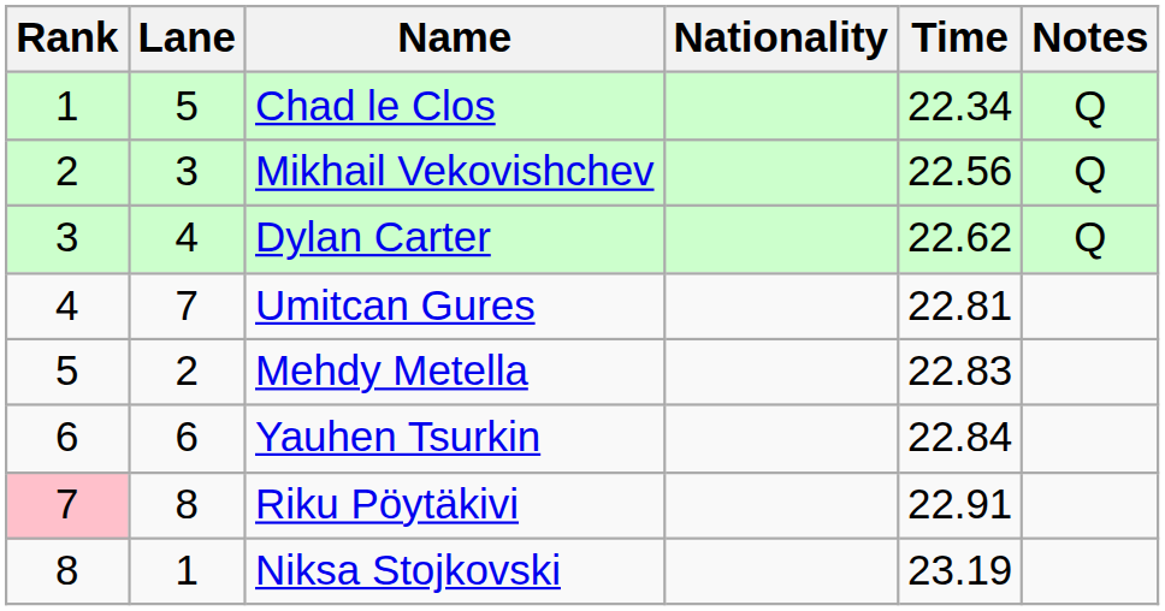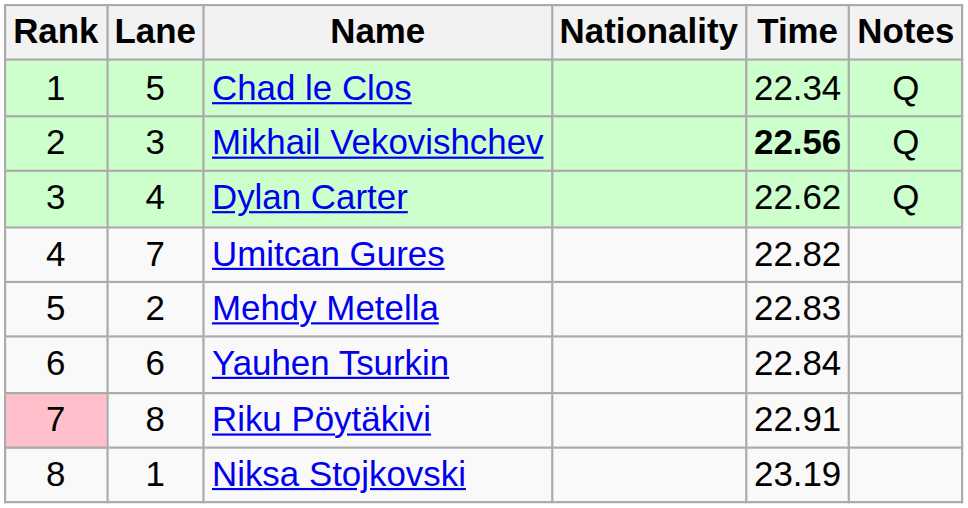Mikhail Vekovishchev | Time: normal -> bold
Umitcan Gures | Time: 22.81 -> 22.82
